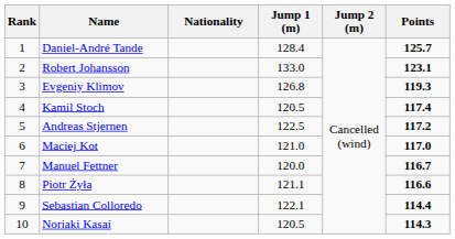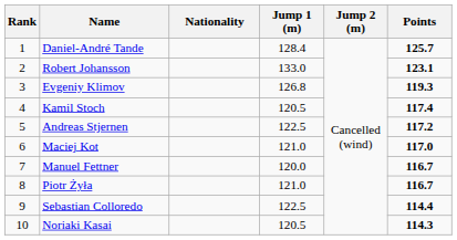Piotr Żyła | Jump 1 (m): 121.1 -> 121.0
Piotr Żyła | Points: 116.6 -> 116.7
Sebastian Colloredo | Jump 1 (m): 122.1 -> 122.5
